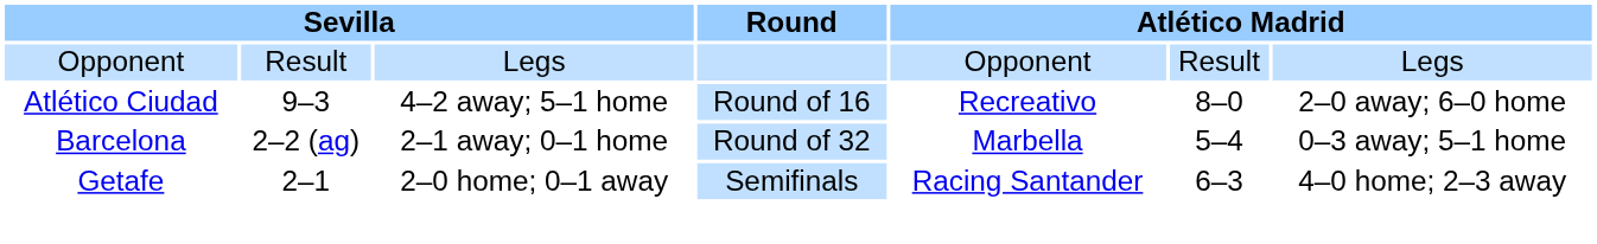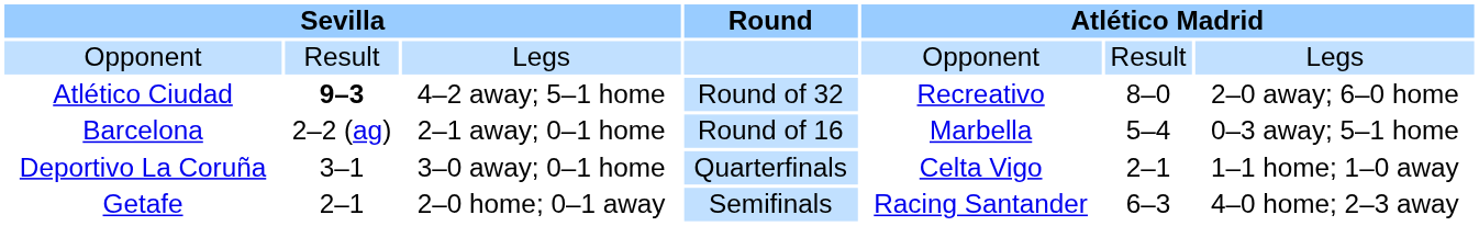Atlético Ciudad | column 2: normal -> bold
Atlético Ciudad | Round: Round of 16 -> Round of 32
Barcelona | Round: Round of 32 -> Round of 16
+ row: Deportivo La Coruña | 3–1 | 3–0 away; 0–1 home | Quarterfinals | Celta Vigo | 2–1 | 1–1 home; 1–0 away
